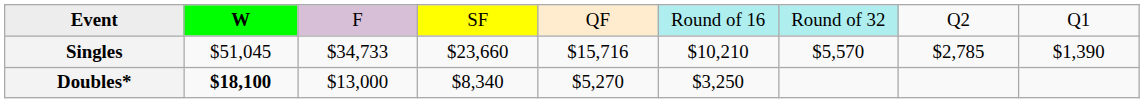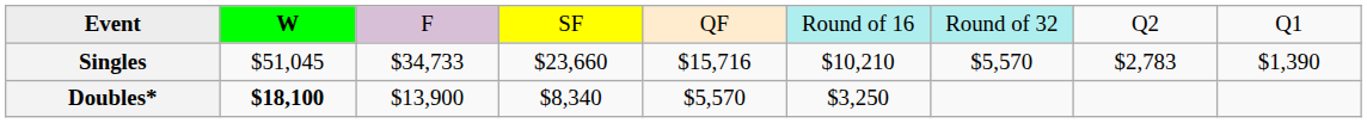Singles | column 8: $2,785 -> $2,783
Doubles* | column 3: $13,000 -> $13,900
Doubles* | column 5: $5,270 -> $5,570
